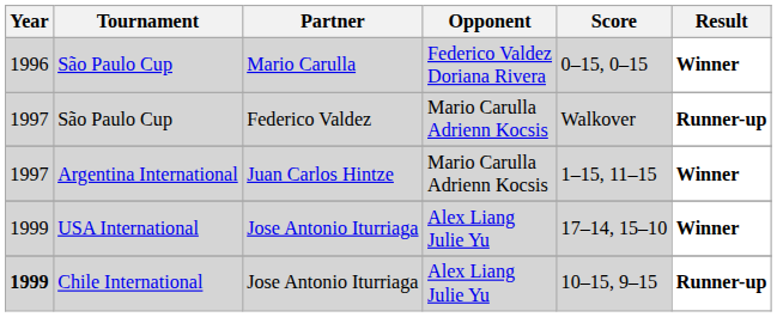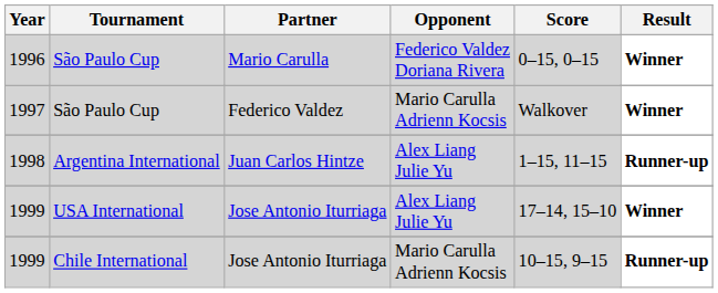São Paulo Cup / Federico Valdez | Result: Runner-up -> Winner
Argentina International | Year: 1997 -> 1998
Argentina International | Opponent: Mario Carulla Adrienn Kocsis -> Alex Liang Julie Yu
Argentina International | Result: Winner -> Runner-up
Chile International | Year: bold -> normal
Chile International | Opponent: Alex Liang Julie Yu -> Mario Carulla Adrienn Kocsis
